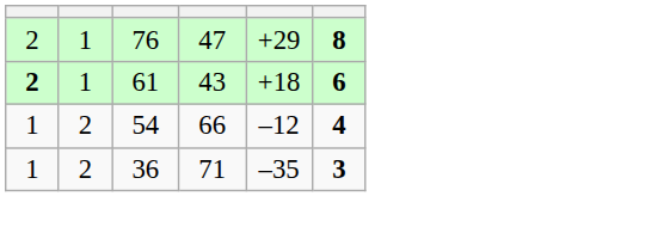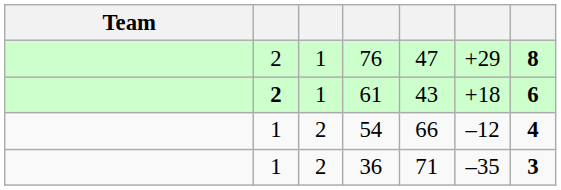+ column: Team
